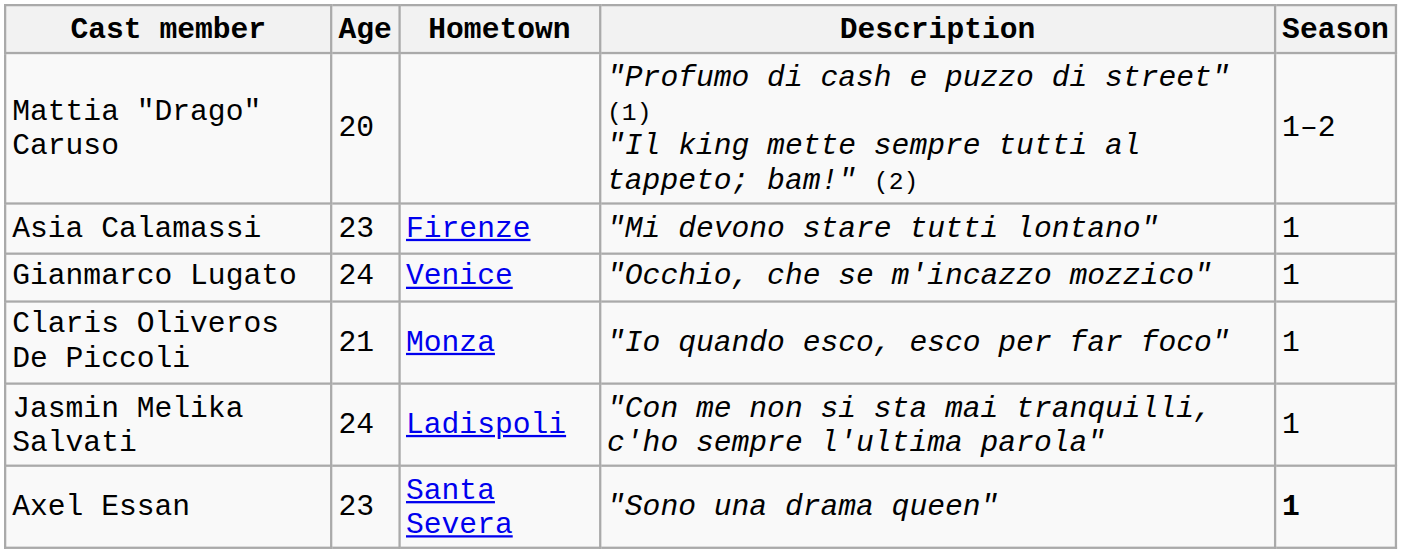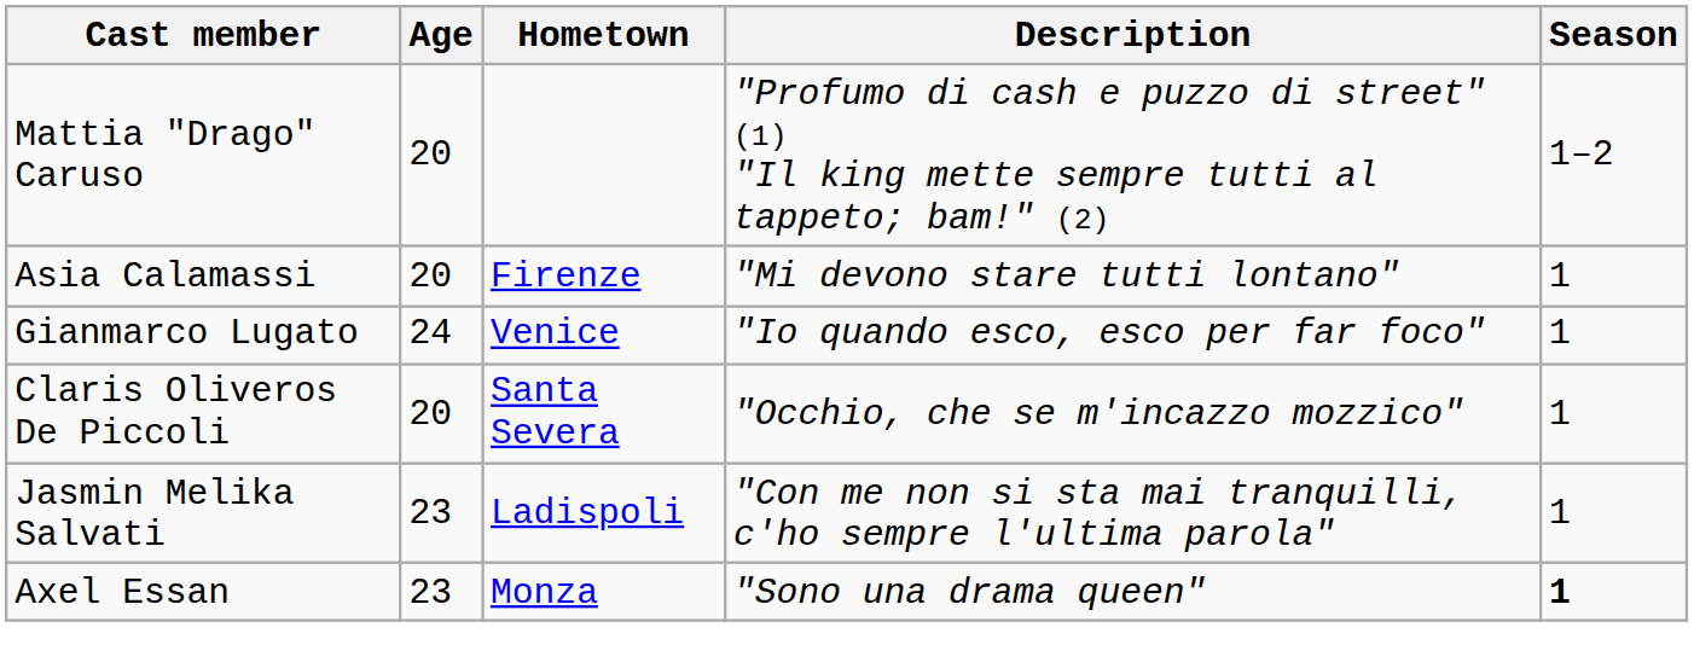Asia Calamassi | Age: 23 -> 20
Gianmarco Lugato | Description: "Occhio, che se m'incazzo mozzico" -> "Io quando esco, esco per far foco"
Claris Oliveros De Piccoli | Age: 21 -> 20
Claris Oliveros De Piccoli | Hometown: Monza -> Santa Severa
Claris Oliveros De Piccoli | Description: "Io quando esco, esco per far foco" -> "Occhio, che se m'incazzo mozzico"
Jasmin Melika Salvati | Age: 24 -> 23
Axel Essan | Hometown: Santa Severa -> Monza
